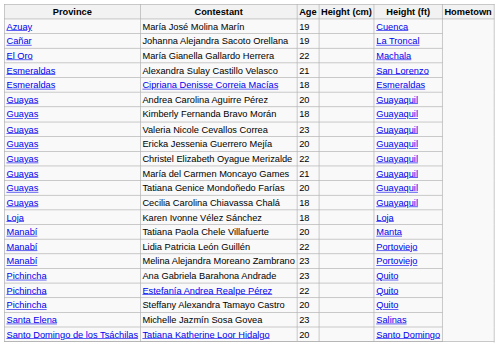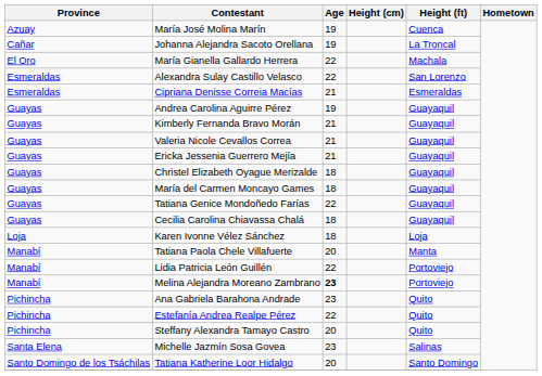Alexandra Sulay Castillo Velasco | Age: 21 -> 22
Cipriana Denisse Correia Macías | Age: 18 -> 21
Andrea Carolina Aguirre Pérez | Age: 20 -> 19
Kimberly Fernanda Bravo Morán | Age: 18 -> 21
Valeria Nicole Cevallos Correa | Age: 23 -> 21
Ericka Jessenia Guerrero Mejía | Age: 20 -> 21
Christel Elizabeth Oyague Merizalde | Age: 22 -> 18
María del Carmen Moncayo Games | Age: 21 -> 18
Tatiana Genice Mondoñedo Farías | Age: 20 -> 22
Melina Alejandra Moreano Zambrano | Age: normal -> bold
